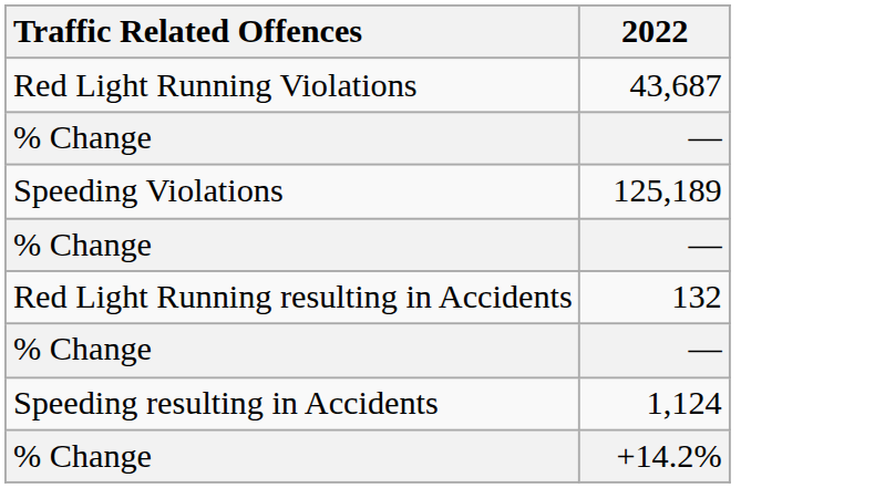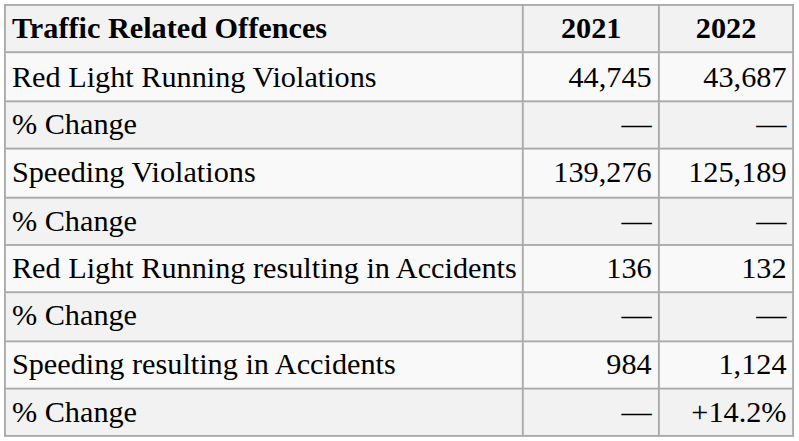+ column: 2021 | 44,745 | — | 139,276 | — | 136 | — | 984 | —
